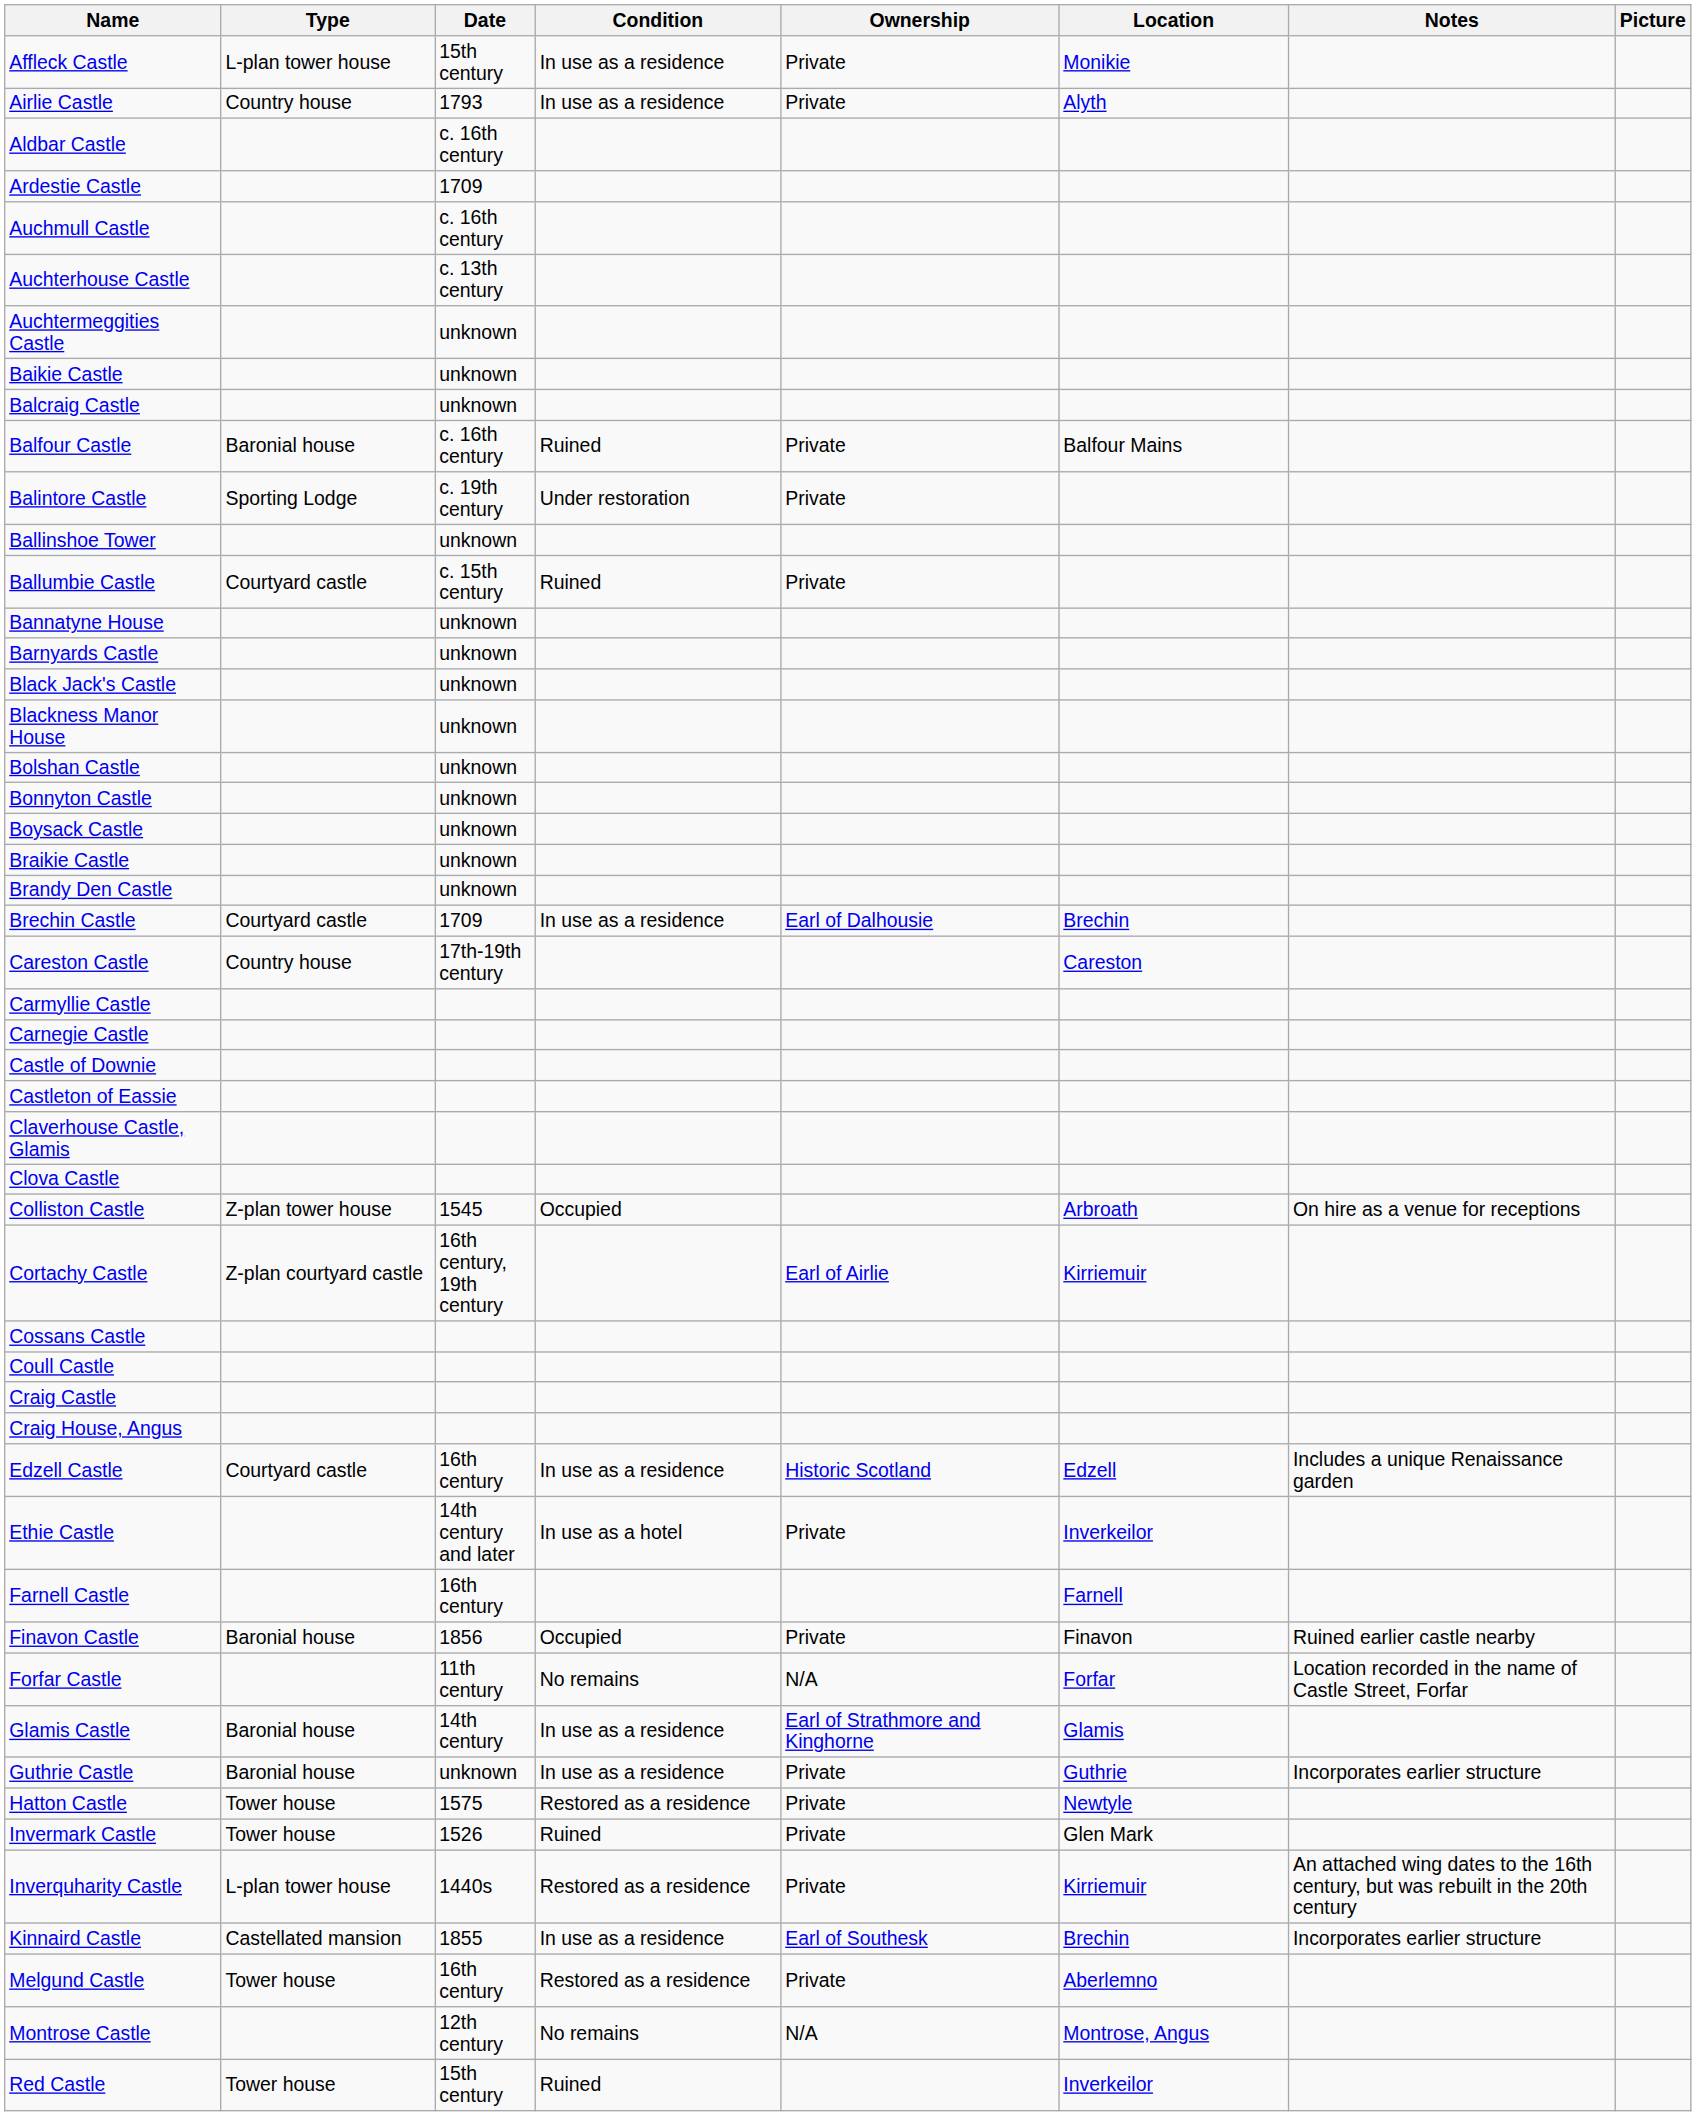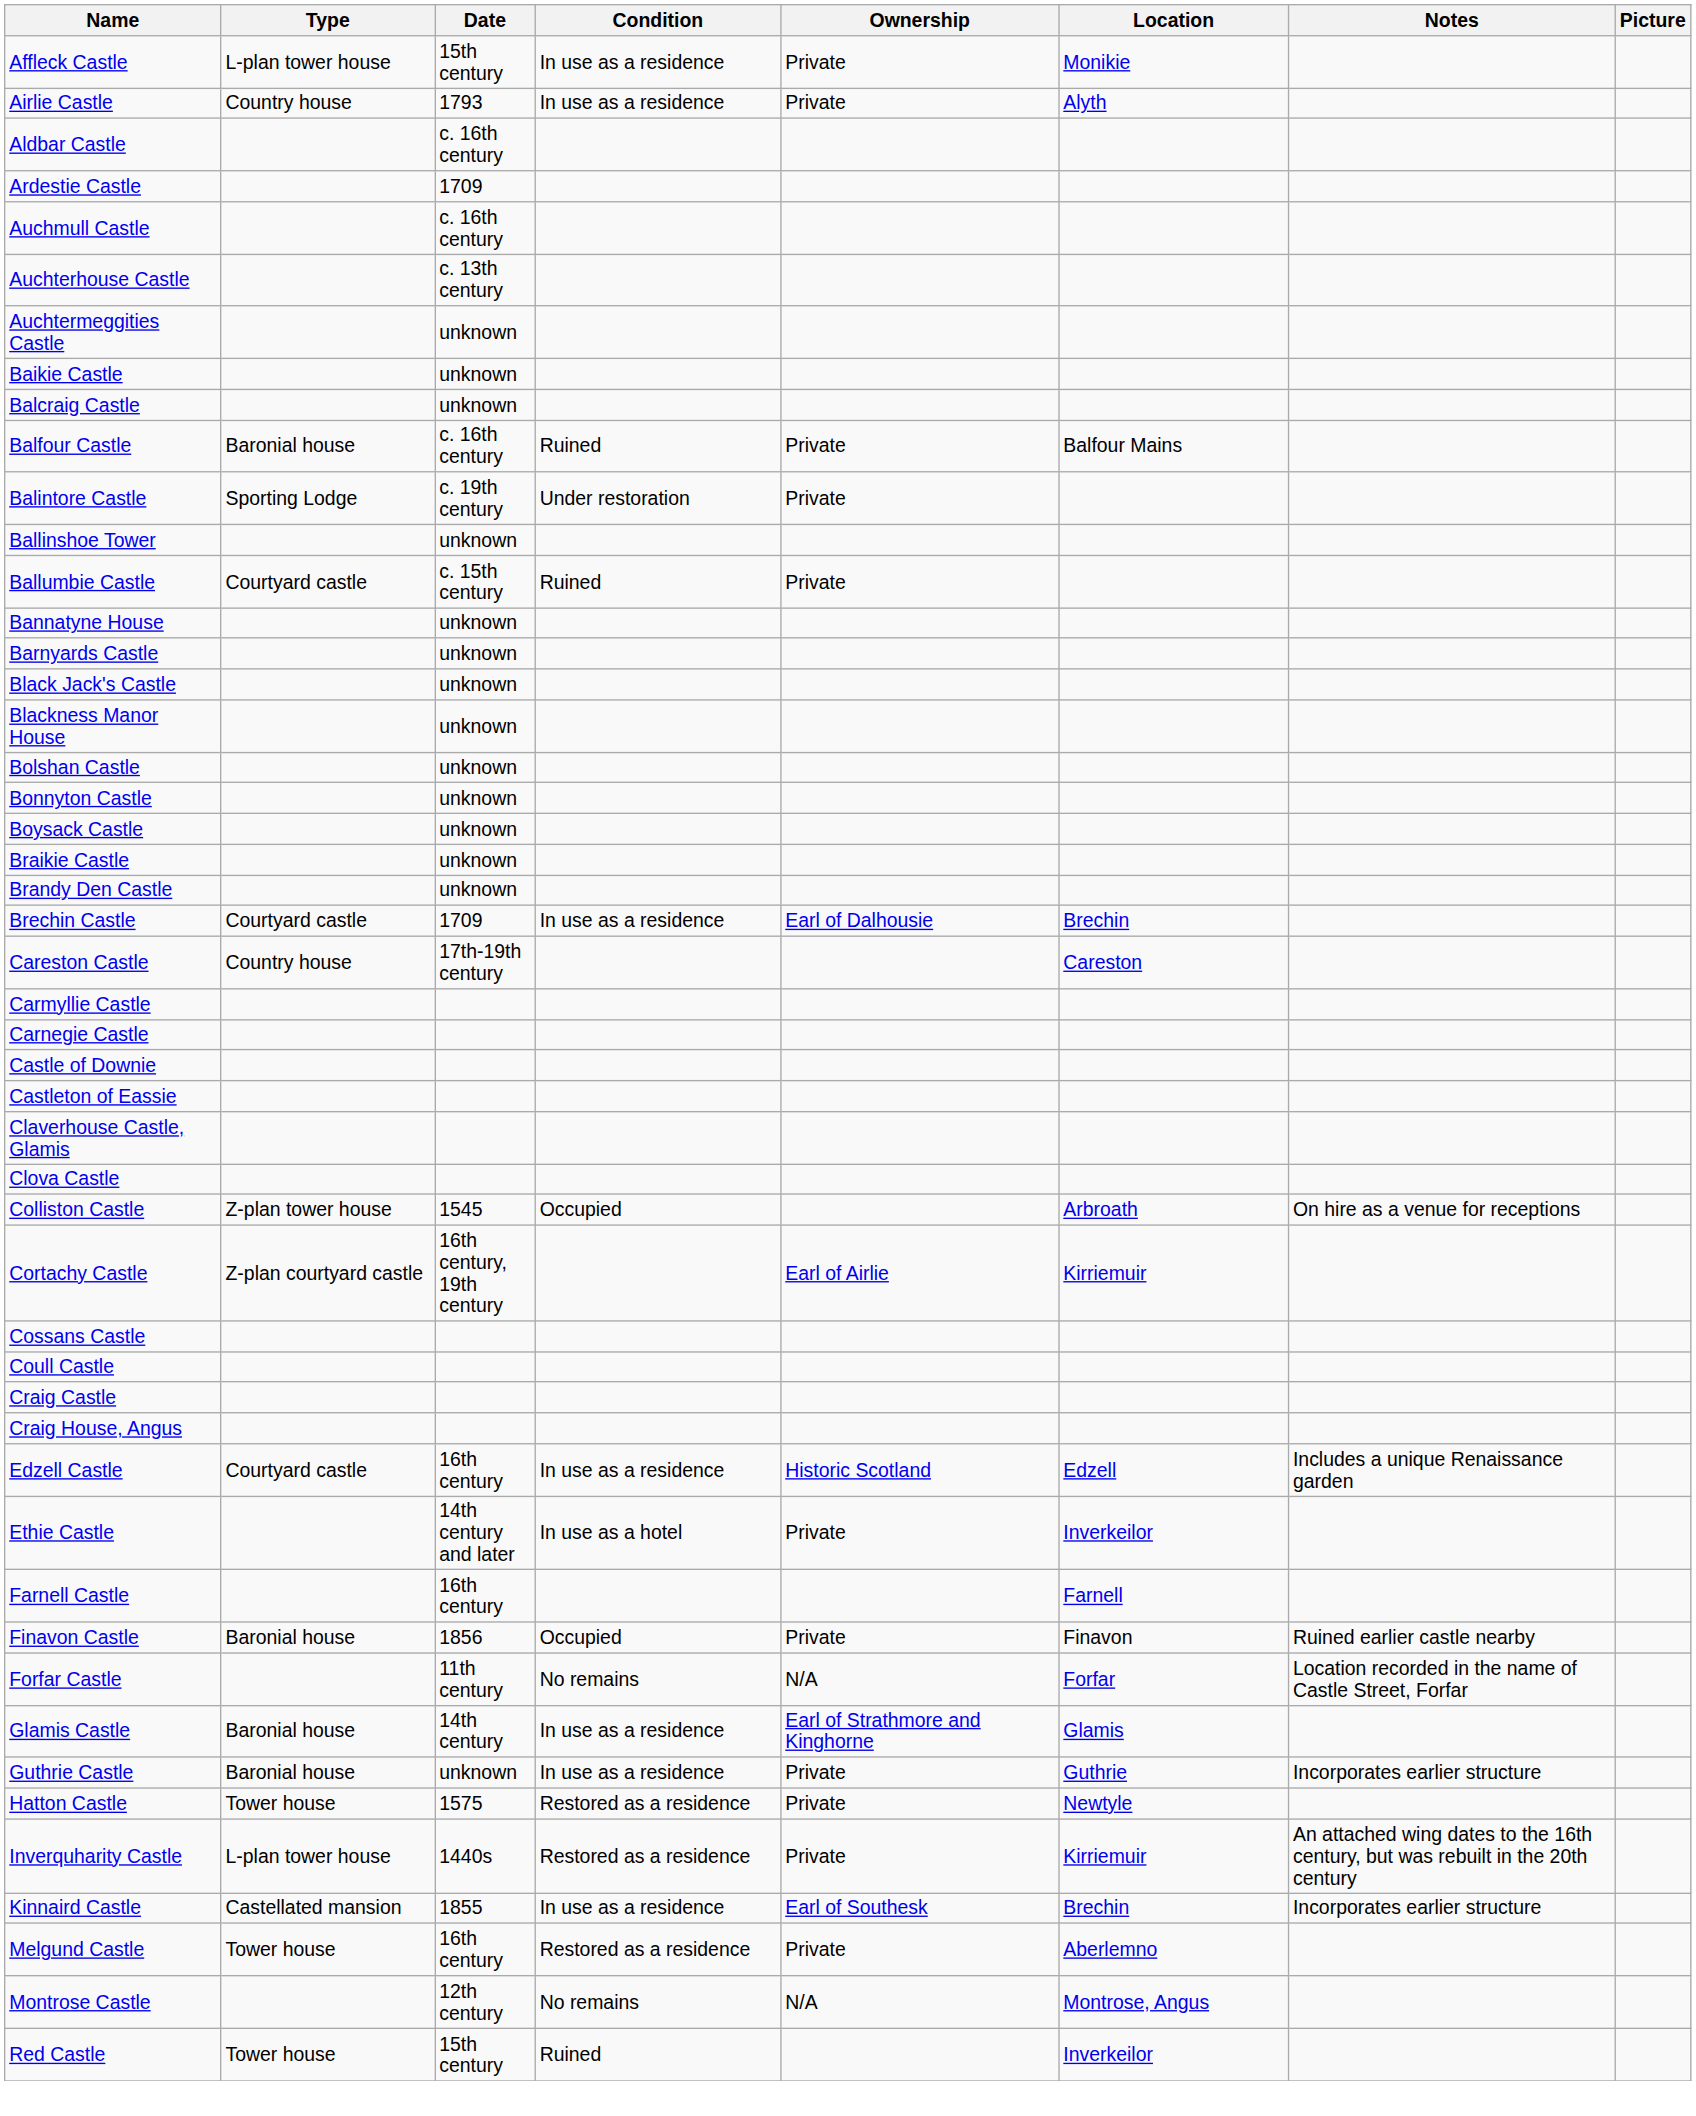- row: Invermark Castle | Tower house | 1526 | Ruined | Private | Glen Mark
